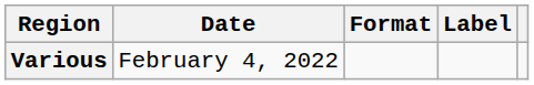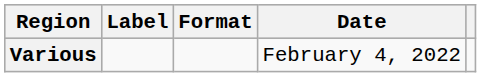columns swapped: Date <-> Label
